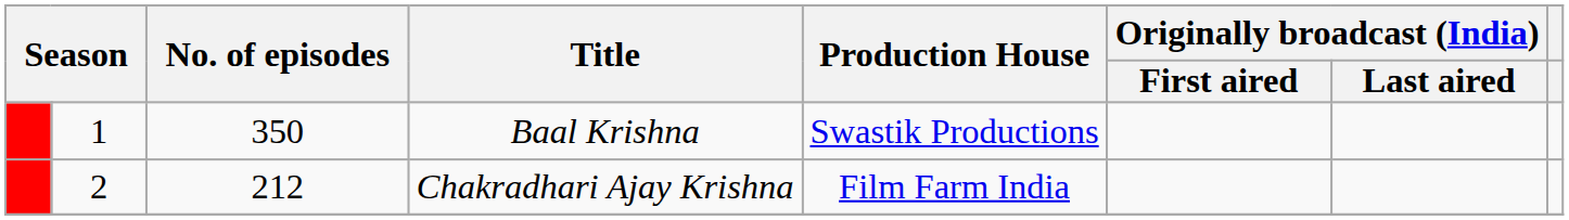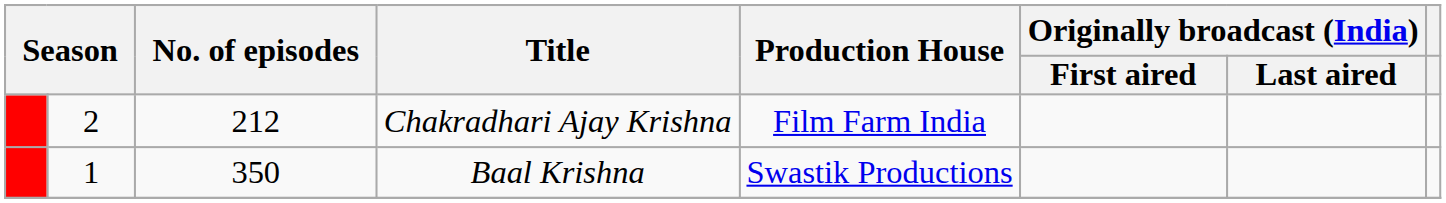rows swapped: Baal Krishna <-> Chakradhari Ajay Krishna
